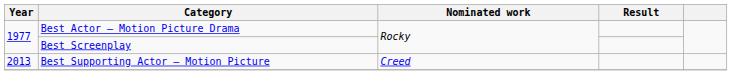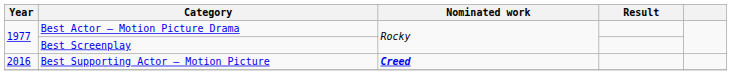Best Supporting Actor – Motion Picture | Year: 2013 -> 2016
Best Supporting Actor – Motion Picture | Nominated work: normal -> bold
